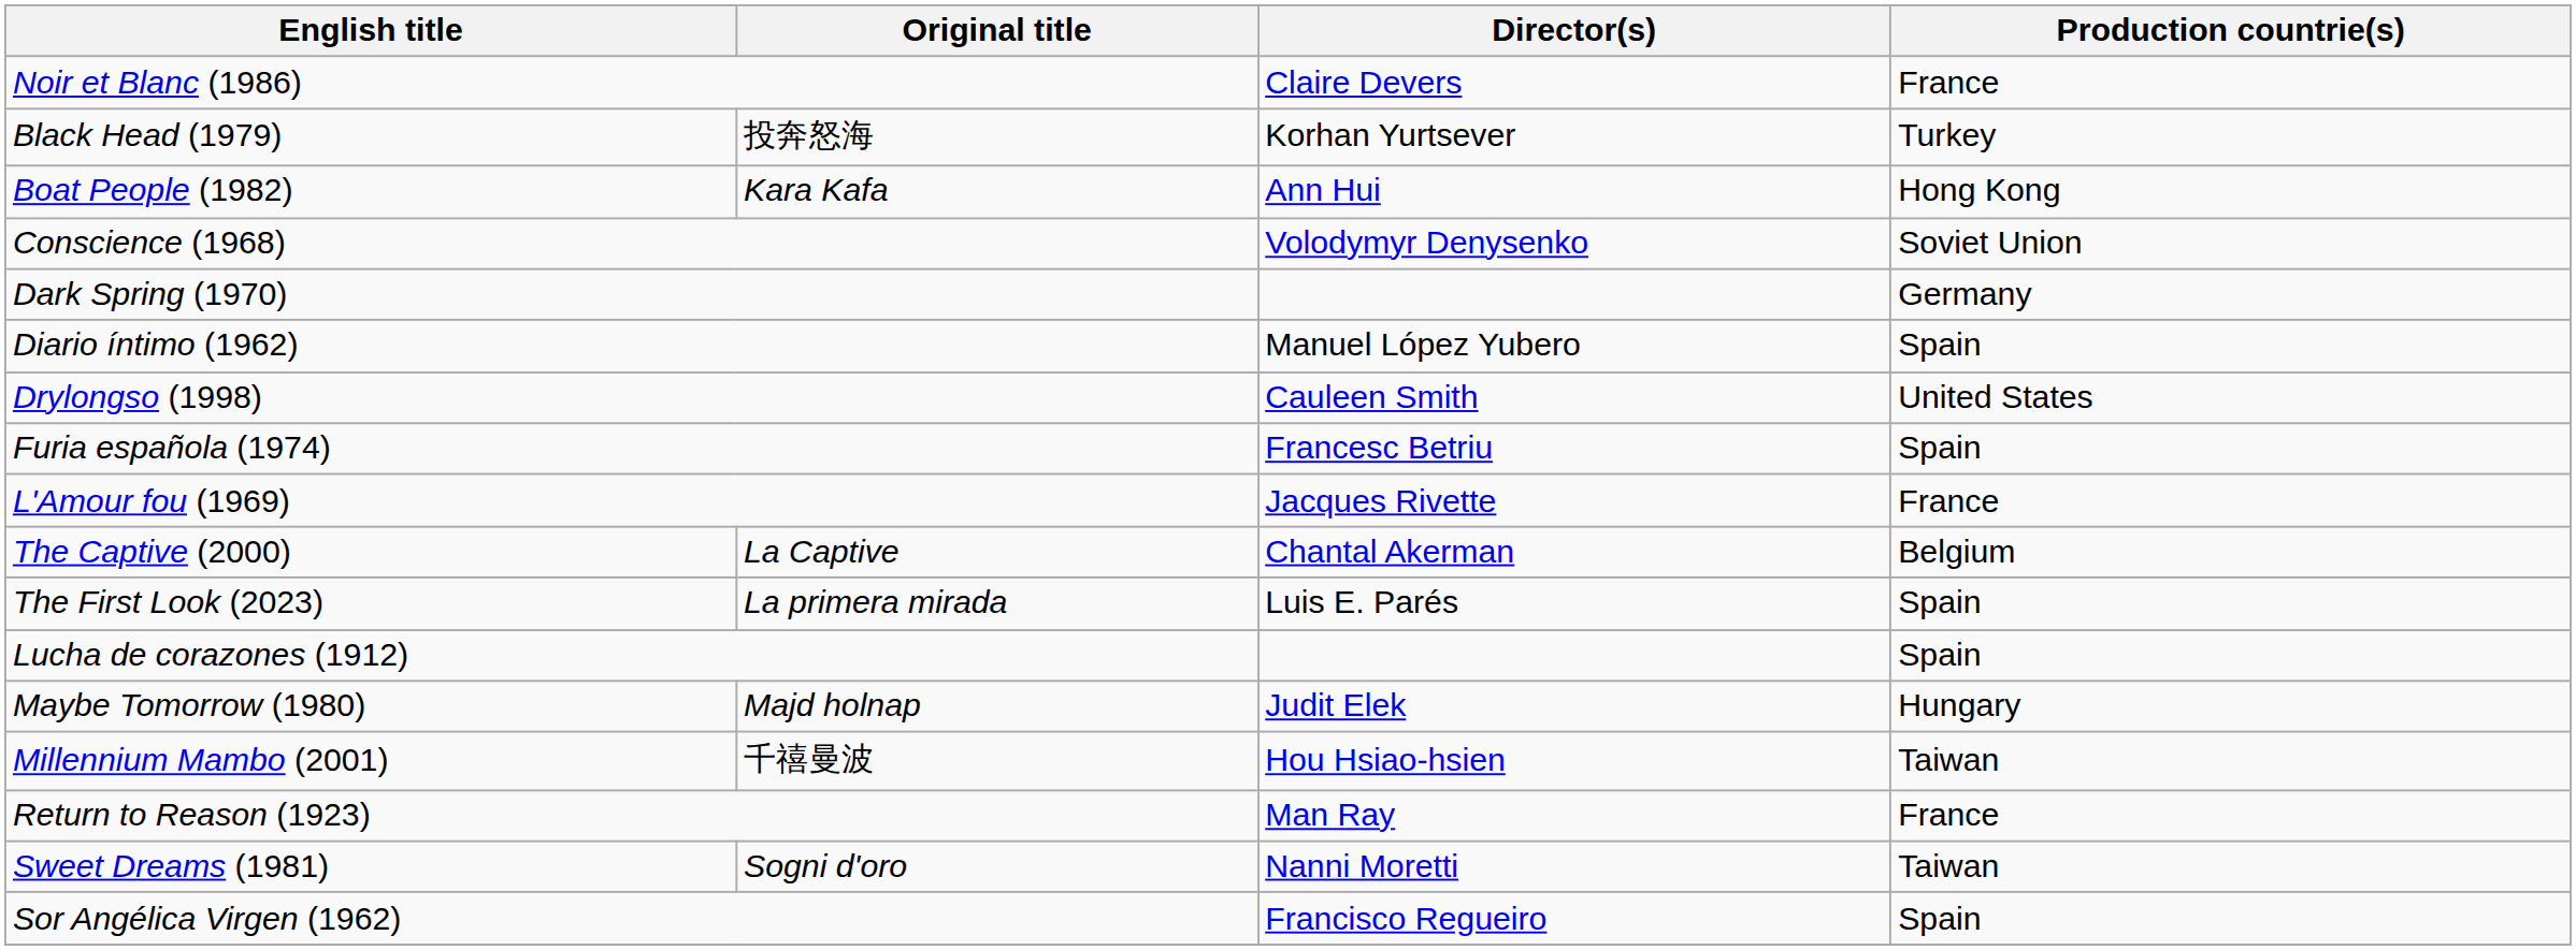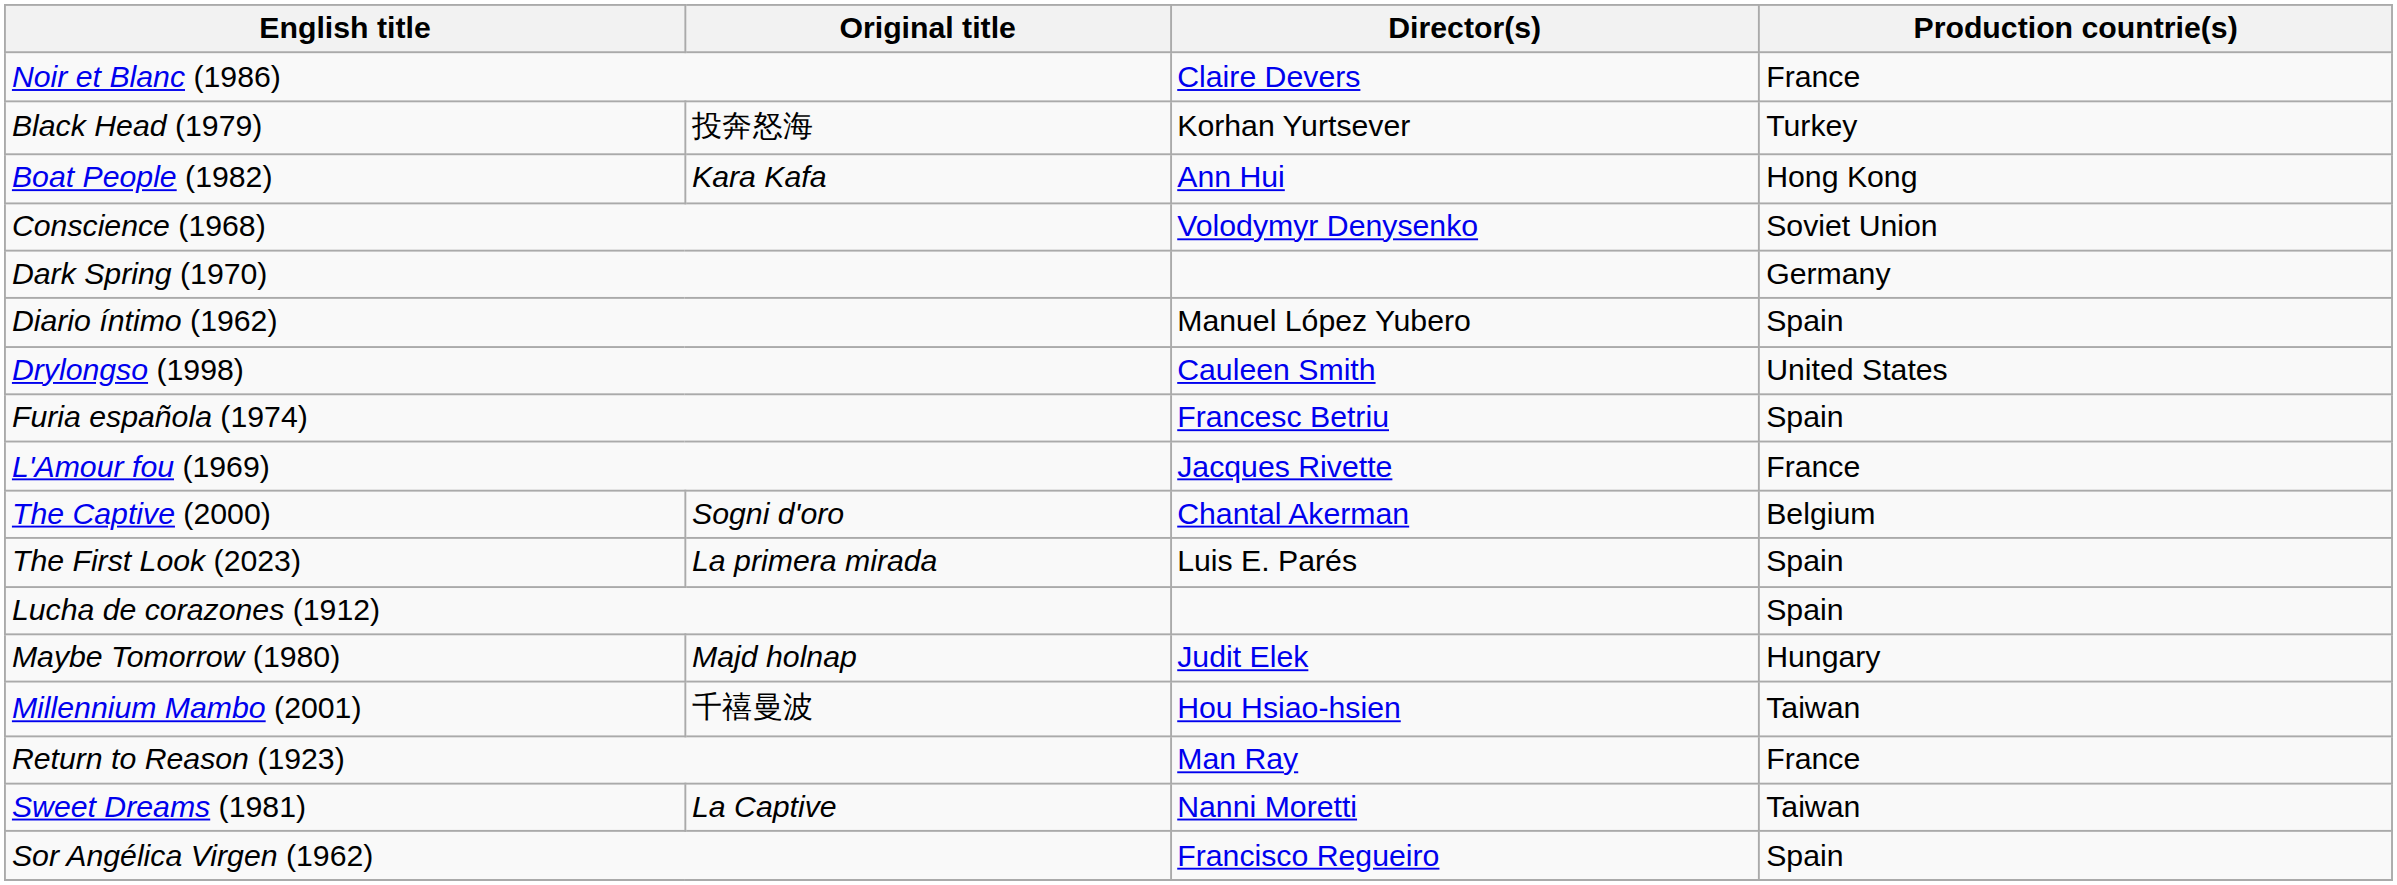The Captive (2000) | Original title: La Captive -> Sogni d'oro
Sweet Dreams (1981) | Original title: Sogni d'oro -> La Captive
